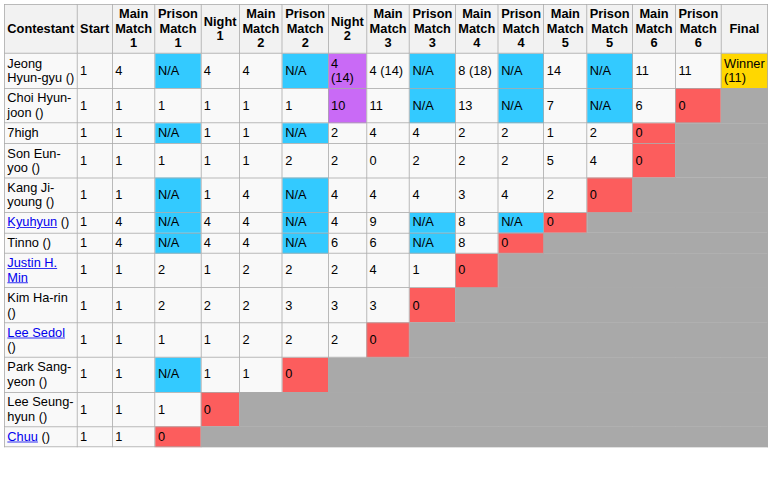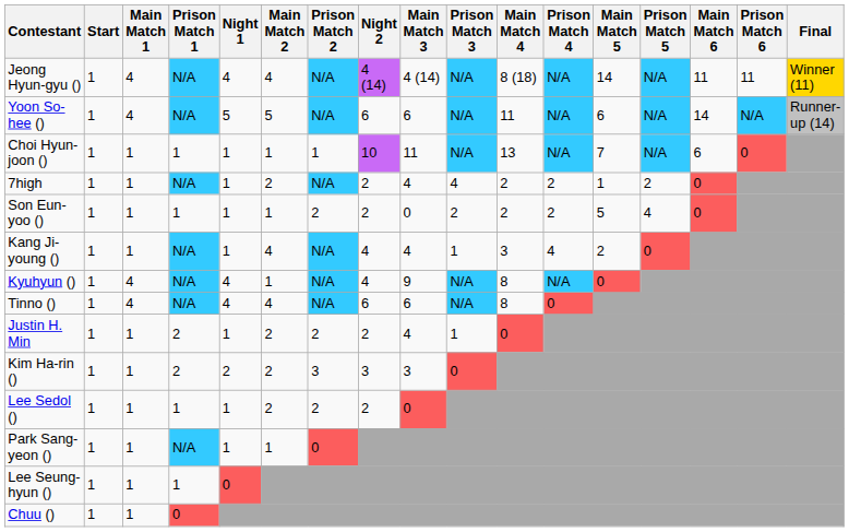+ row: Yoon So-hee () | 1 | 4 | N/A | 5 | 5 | N/A | 6 | 6 | N/A | 11 | N/A | 6 | N/A | 14 | N/A | Runner-up (14)
7high | Main Match 2: 1 -> 2
Kang Ji-young () | Prison Match 3: 4 -> 1
Kyuhyun () | Main Match 2: 4 -> 1
